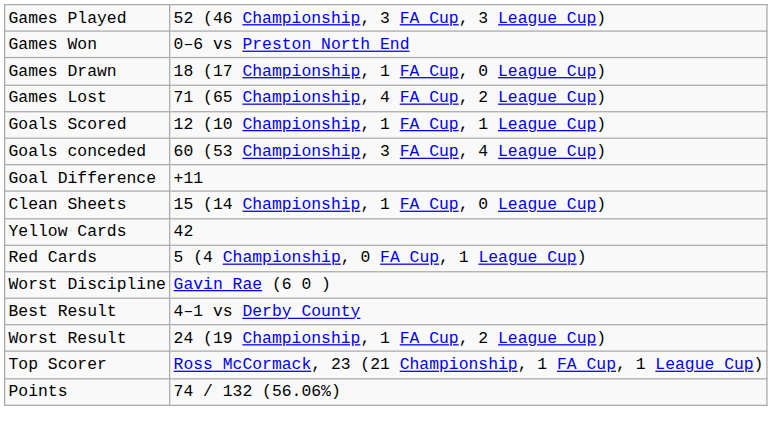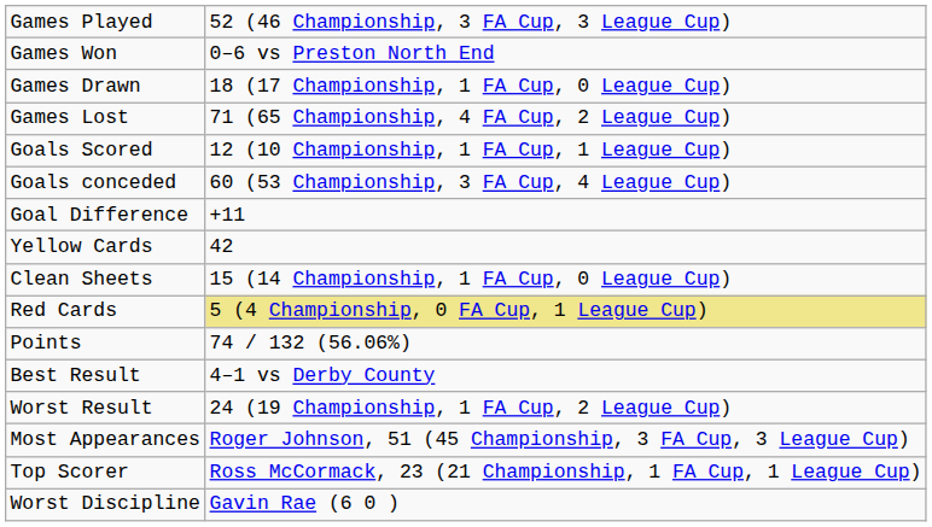rows swapped: Clean Sheets <-> Yellow Cards
Red Cards | column 2: no background -> khaki background
rows swapped: Worst Discipline <-> Points
+ row: Most Appearances | Roger Johnson, 51 (45 Championship, 3 FA Cup, 3 League Cup)
